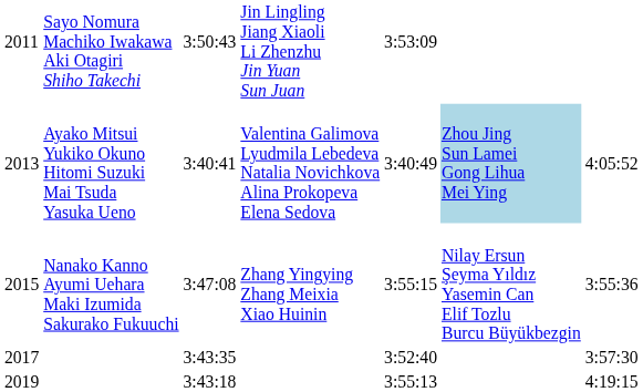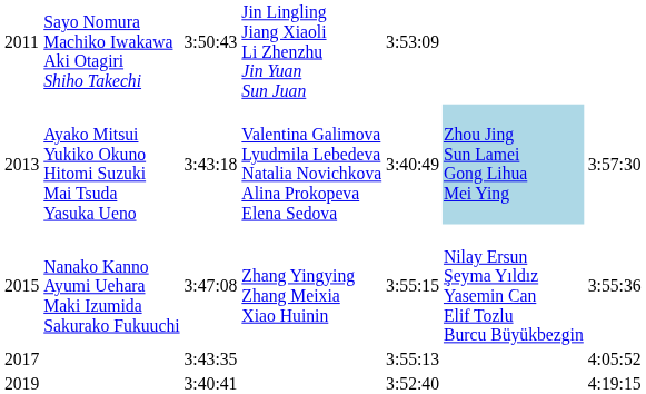2013 | column 3: 3:40:41 -> 3:43:18
2013 | column 7: 4:05:52 -> 3:57:30
2017 | column 5: 3:52:40 -> 3:55:13
2017 | column 7: 3:57:30 -> 4:05:52
2019 | column 3: 3:43:18 -> 3:40:41
2019 | column 5: 3:55:13 -> 3:52:40
